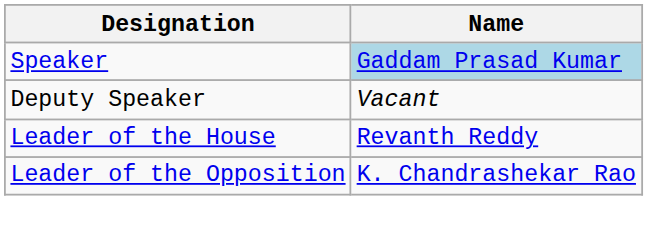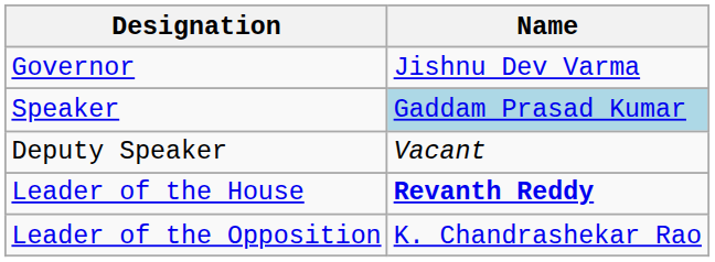+ row: Governor | Jishnu Dev Varma
Leader of the House | Name: normal -> bold
